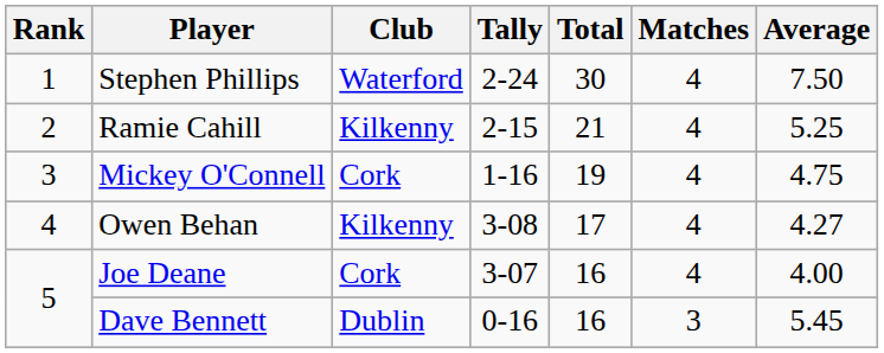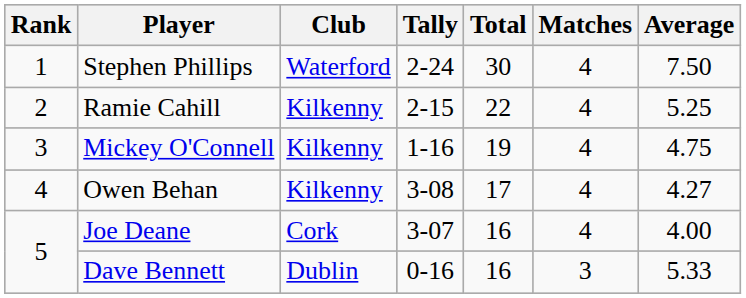Ramie Cahill | Total: 21 -> 22
Mickey O'Connell | Club: Cork -> Kilkenny
Dave Bennett | Average: 5.45 -> 5.33
